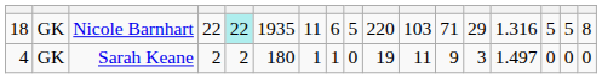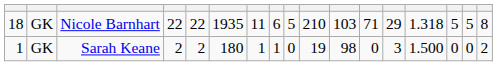Nicole Barnhart | column 5: paleturquoise background -> no background
Nicole Barnhart | column 10: 220 -> 210
Nicole Barnhart | column 14: 1.316 -> 1.318
Sarah Keane | column 1: 4 -> 1
Sarah Keane | column 11: 11 -> 98
Sarah Keane | column 12: 9 -> 0
Sarah Keane | column 14: 1.497 -> 1.500
Sarah Keane | column 17: 0 -> 2
